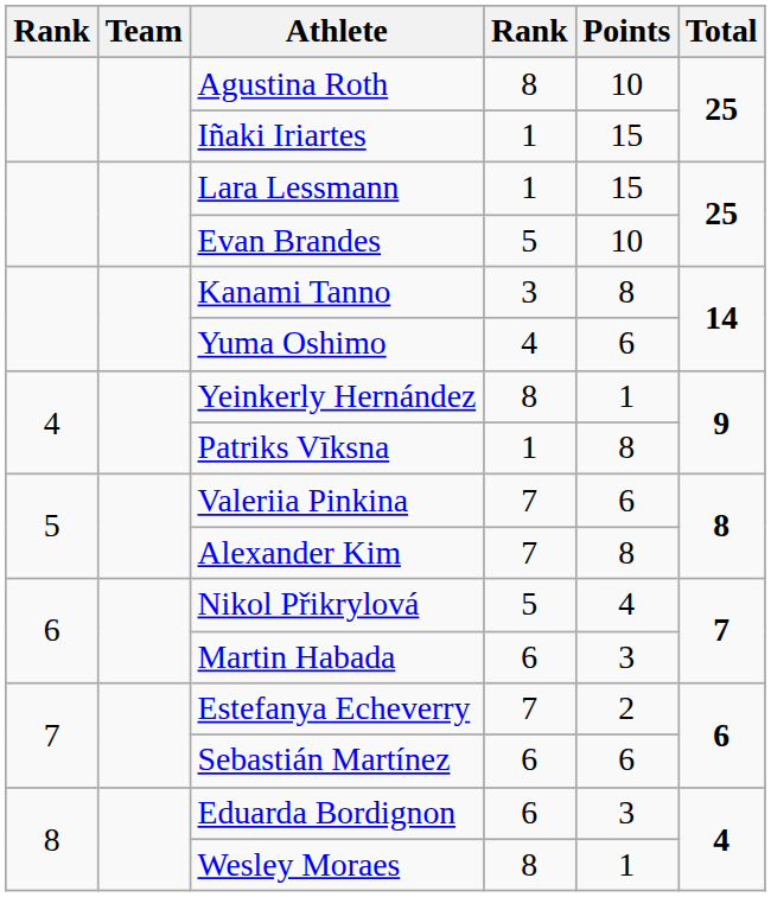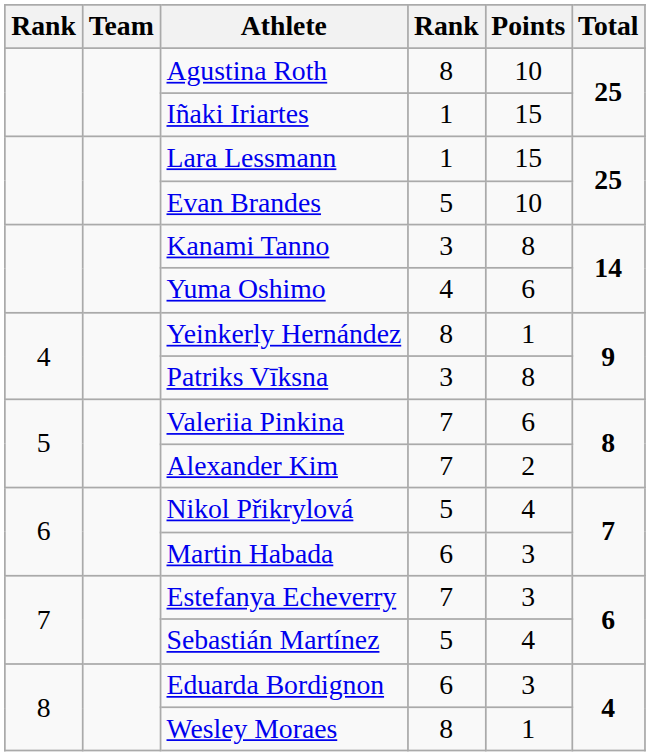Patriks Vīksna | column 4: 1 -> 3
Alexander Kim | Points: 8 -> 2
Estefanya Echeverry | Points: 2 -> 3
Sebastián Martínez | column 4: 6 -> 5
Sebastián Martínez | Points: 6 -> 4
